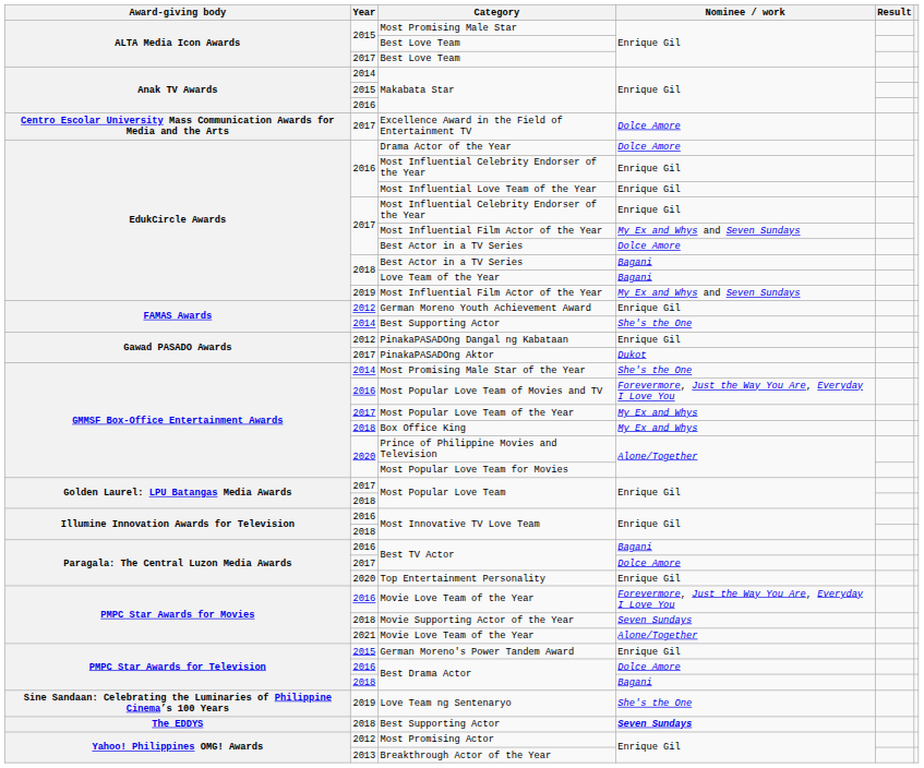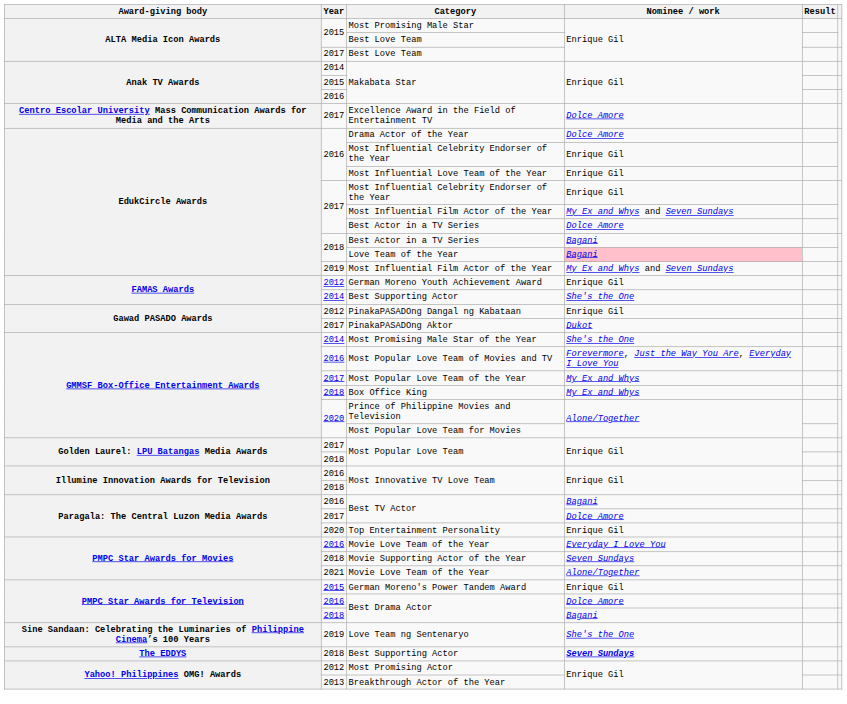Love Team of the Year | Nominee / work: no background -> pink background
2016 / Movie Love Team of the Year | Nominee / work: Forevermore, Just the Way You Are, Everyday I Love You -> Everyday I Love You
